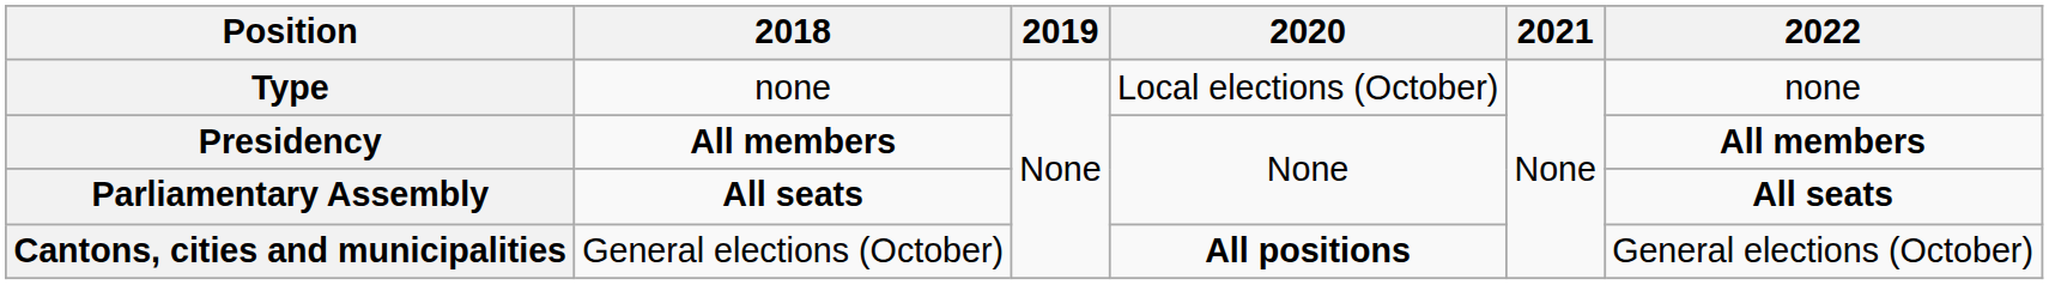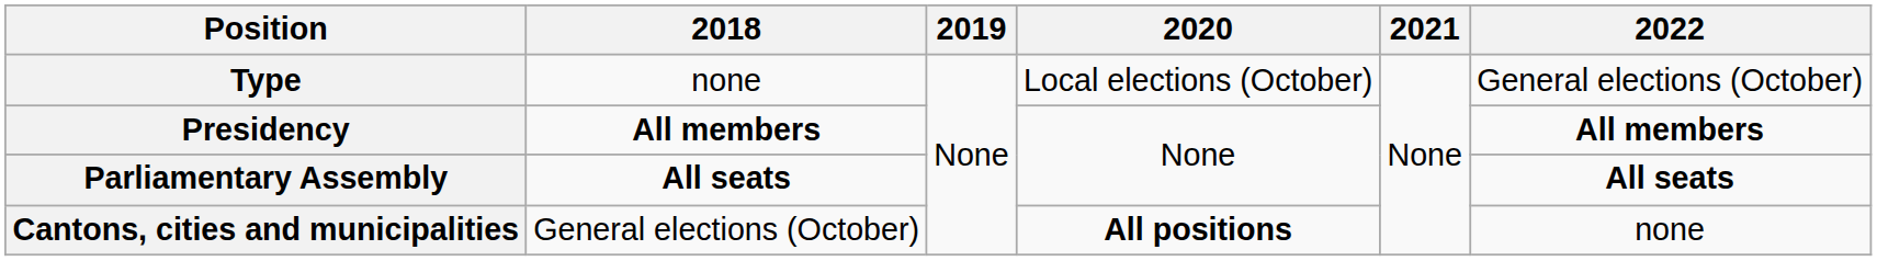Type | 2022: none -> General elections (October)
Cantons, cities and municipalities | 2022: General elections (October) -> none
